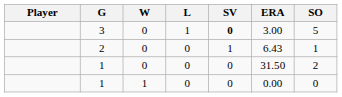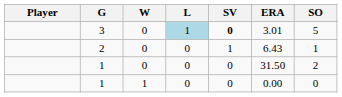3 | L: no background -> lightblue background
3 | ERA: 3.00 -> 3.01
